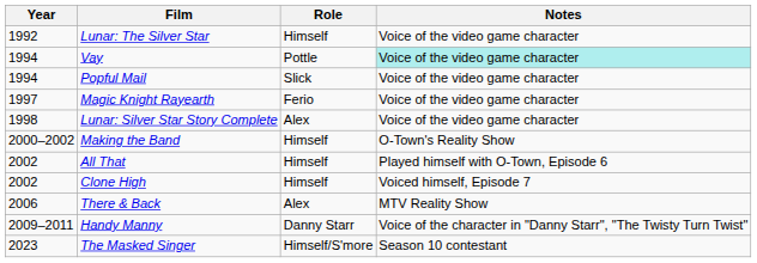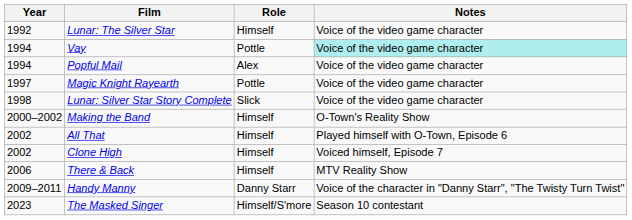Popful Mail | Role: Slick -> Alex
Magic Knight Rayearth | Role: Ferio -> Pottle
Lunar: Silver Star Story Complete | Role: Alex -> Slick
There & Back | Role: Alex -> Himself
